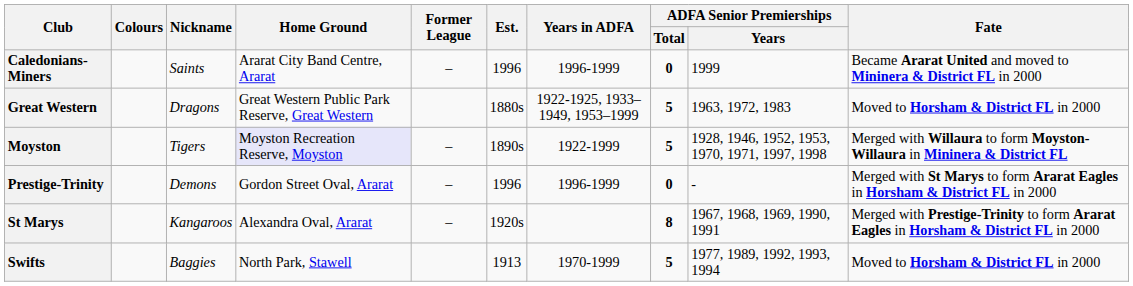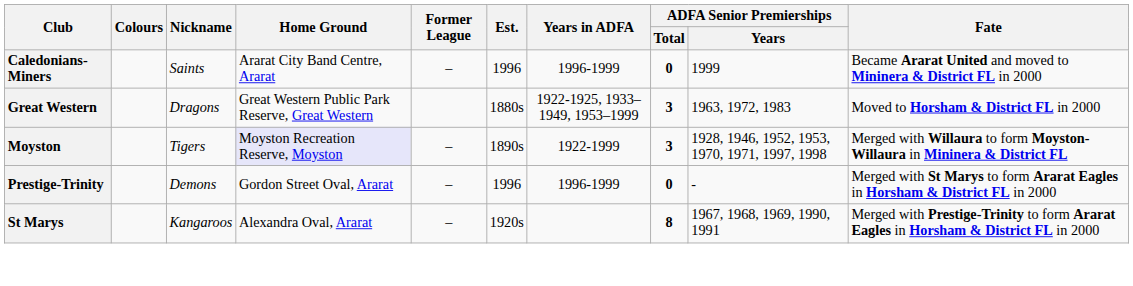Great Western | ADFA Senior Premierships / Total: 5 -> 3
Moyston | ADFA Senior Premierships / Total: 5 -> 3
- row: Swifts | Baggies | North Park, Stawell | 1913 | 1970-1999 | 5 | 1977, 1989, 1992, 1993, 1994 | Moved to Horsham & District FL in 2000
